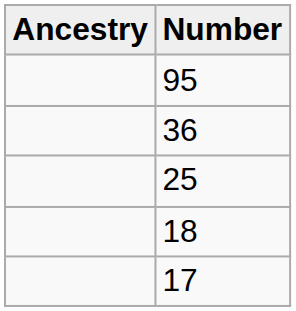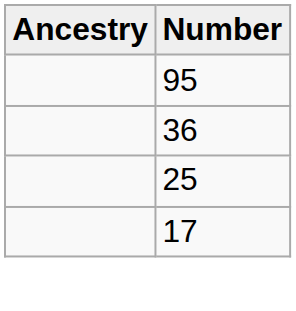- row: 18
